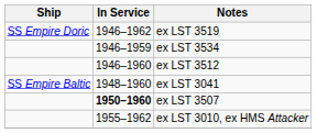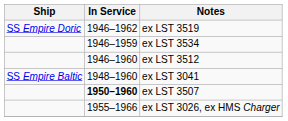- row: 1955–1962 | ex LST 3010, ex HMS Attacker
+ row: 1955–1966 | ex LST 3026, ex HMS Charger
